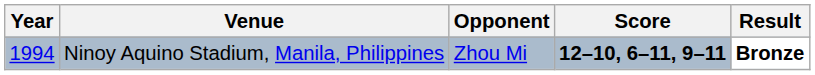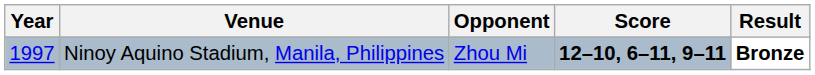Ninoy Aquino Stadium, Manila, Philippines | Year: 1994 -> 1997
